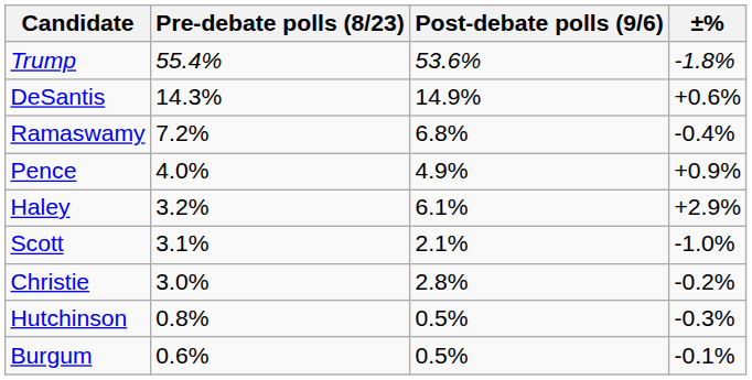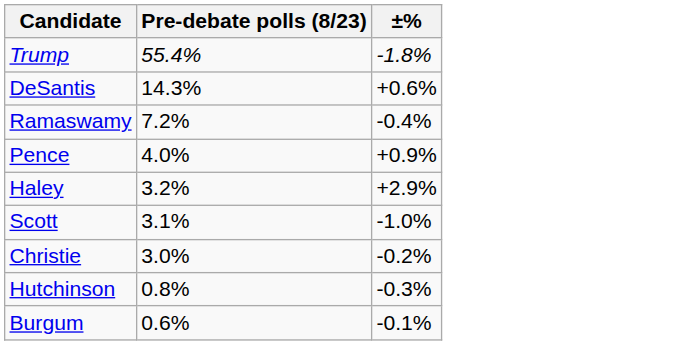- column: Post-debate polls (9/6) | 53.6% | 14.9% | 6.8% | 4.9% | 6.1% | 2.1% | 2.8% | 0.5% | 0.5%
